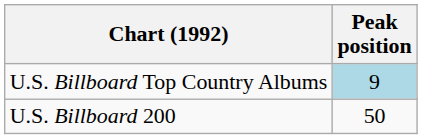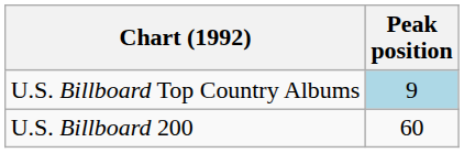U.S. Billboard 200 | Peak position: 50 -> 60
